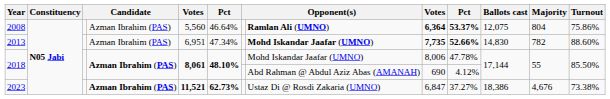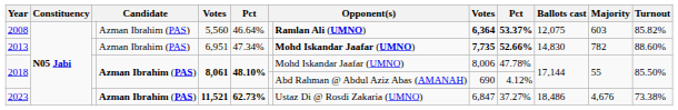2008 | Majority: 804 -> 603
2008 | Turnout: 75.86% -> 85.82%
2023 | Ballots cast: 18,386 -> 18,486
